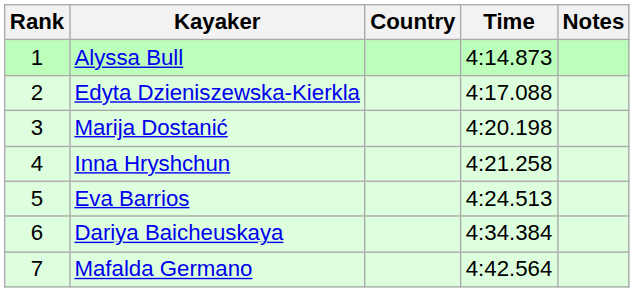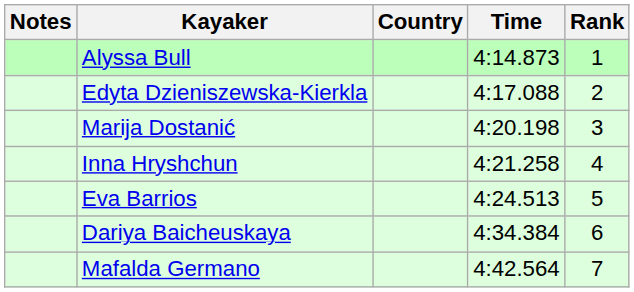columns swapped: Rank <-> Notes
